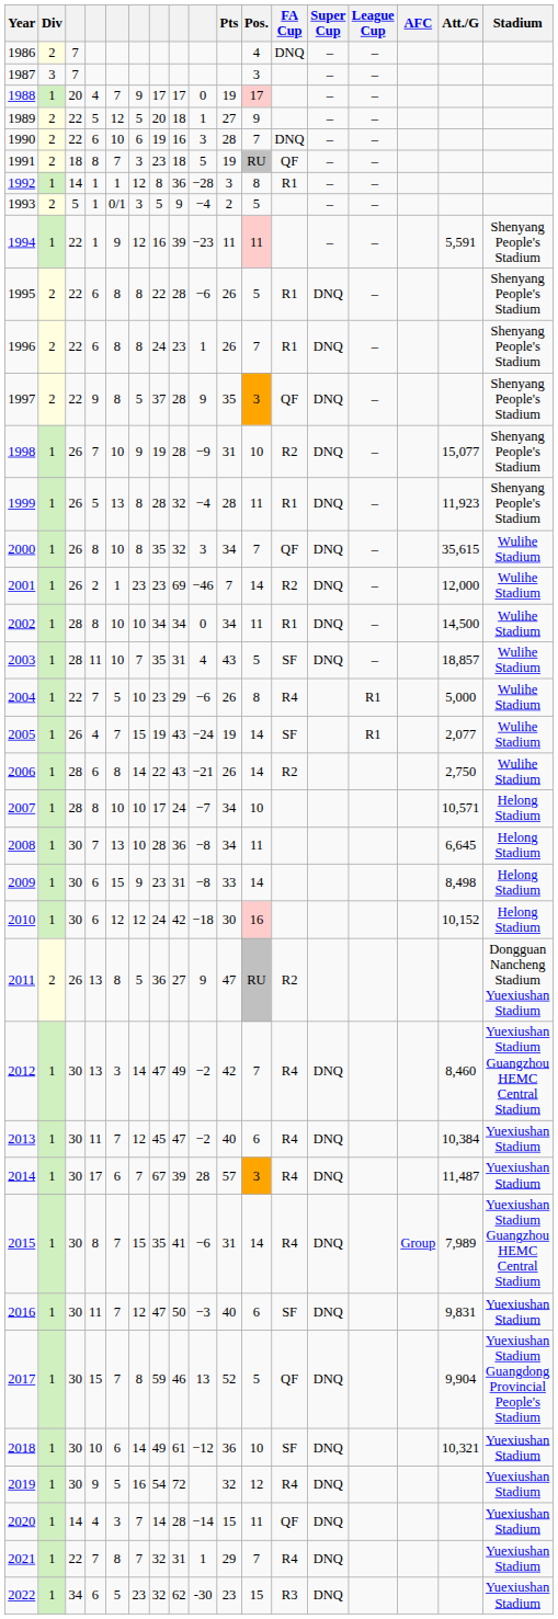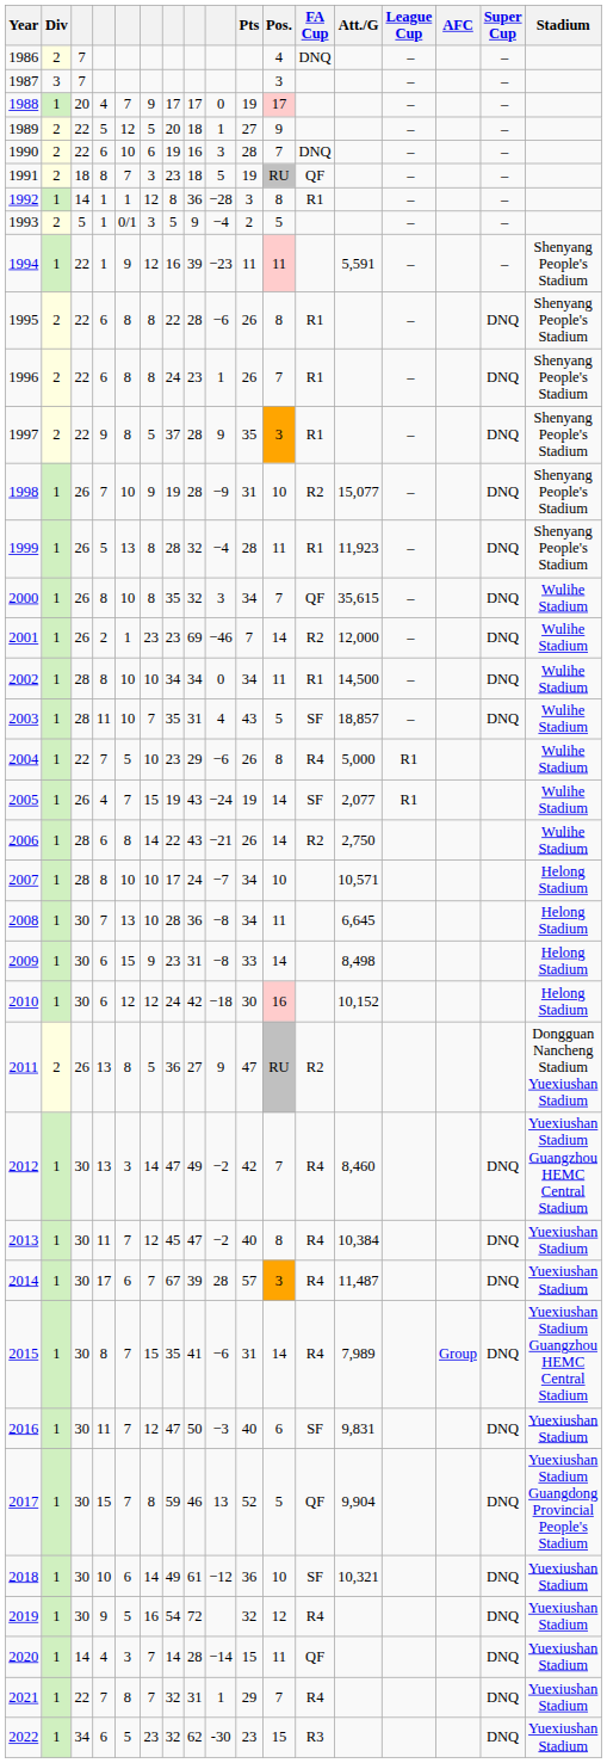columns swapped: Super Cup <-> Att./G
1995 | Pos.: 5 -> 8
1997 | FA Cup: QF -> R1
2013 | Pos.: 6 -> 8
